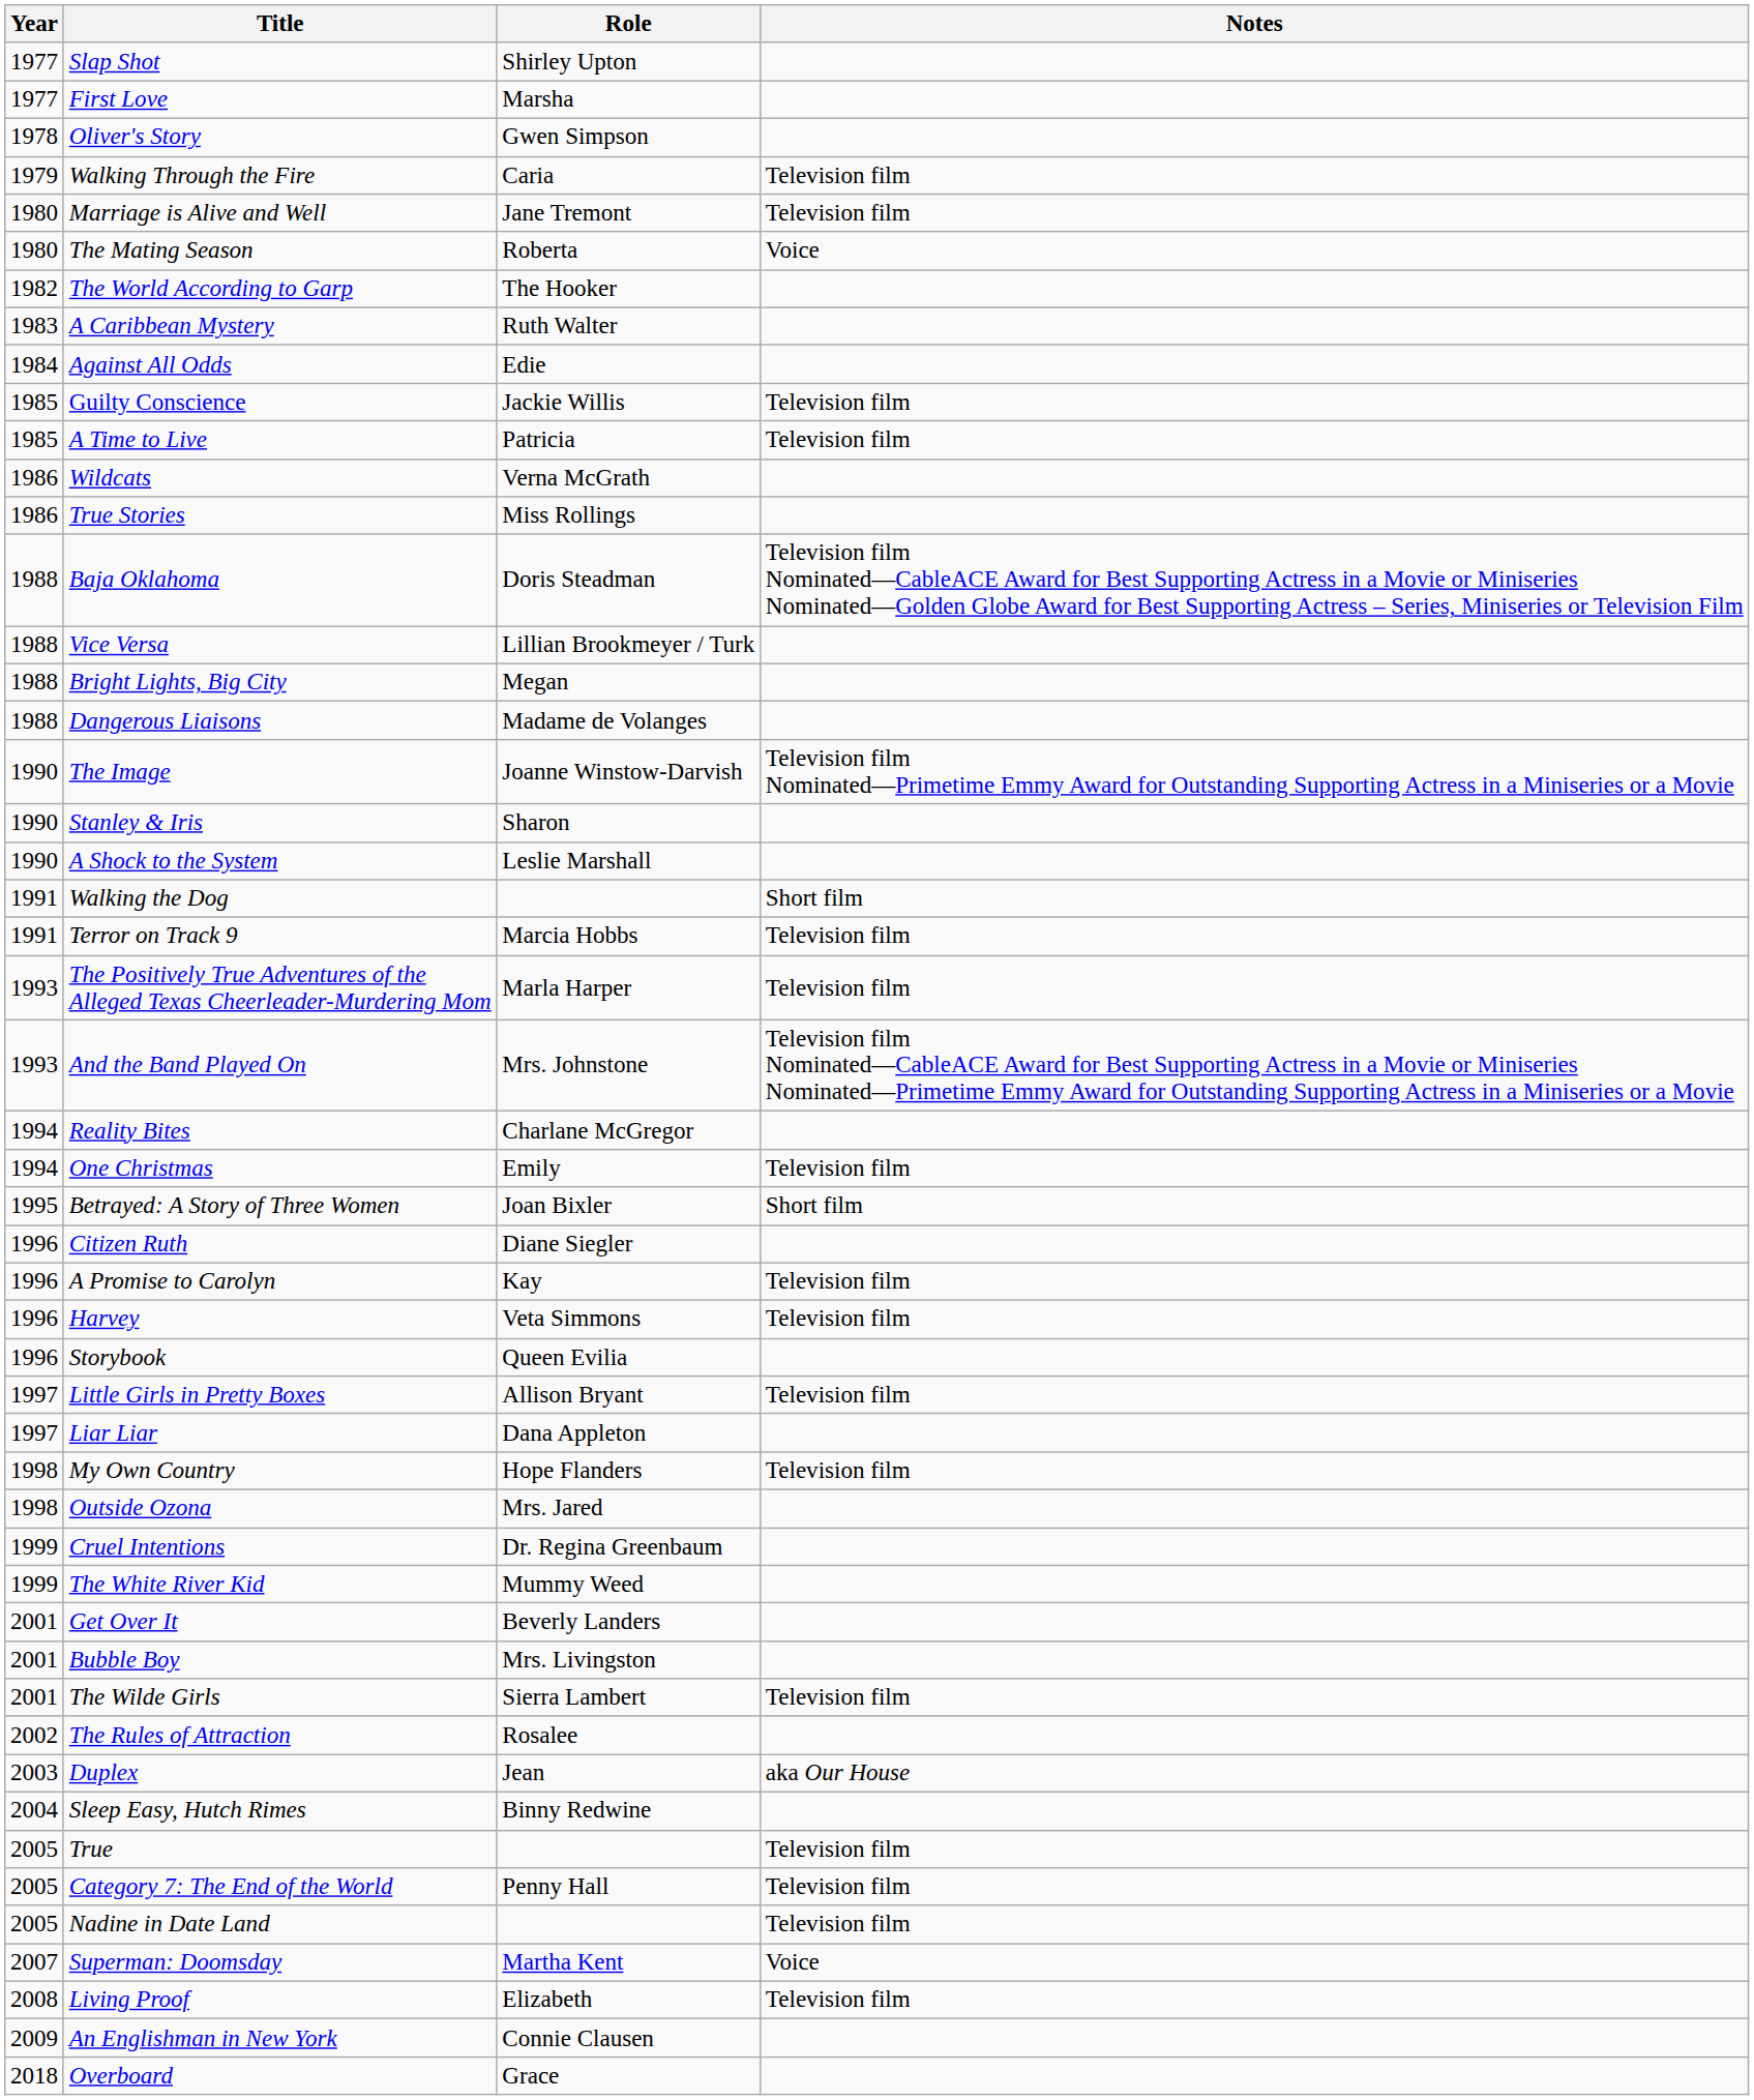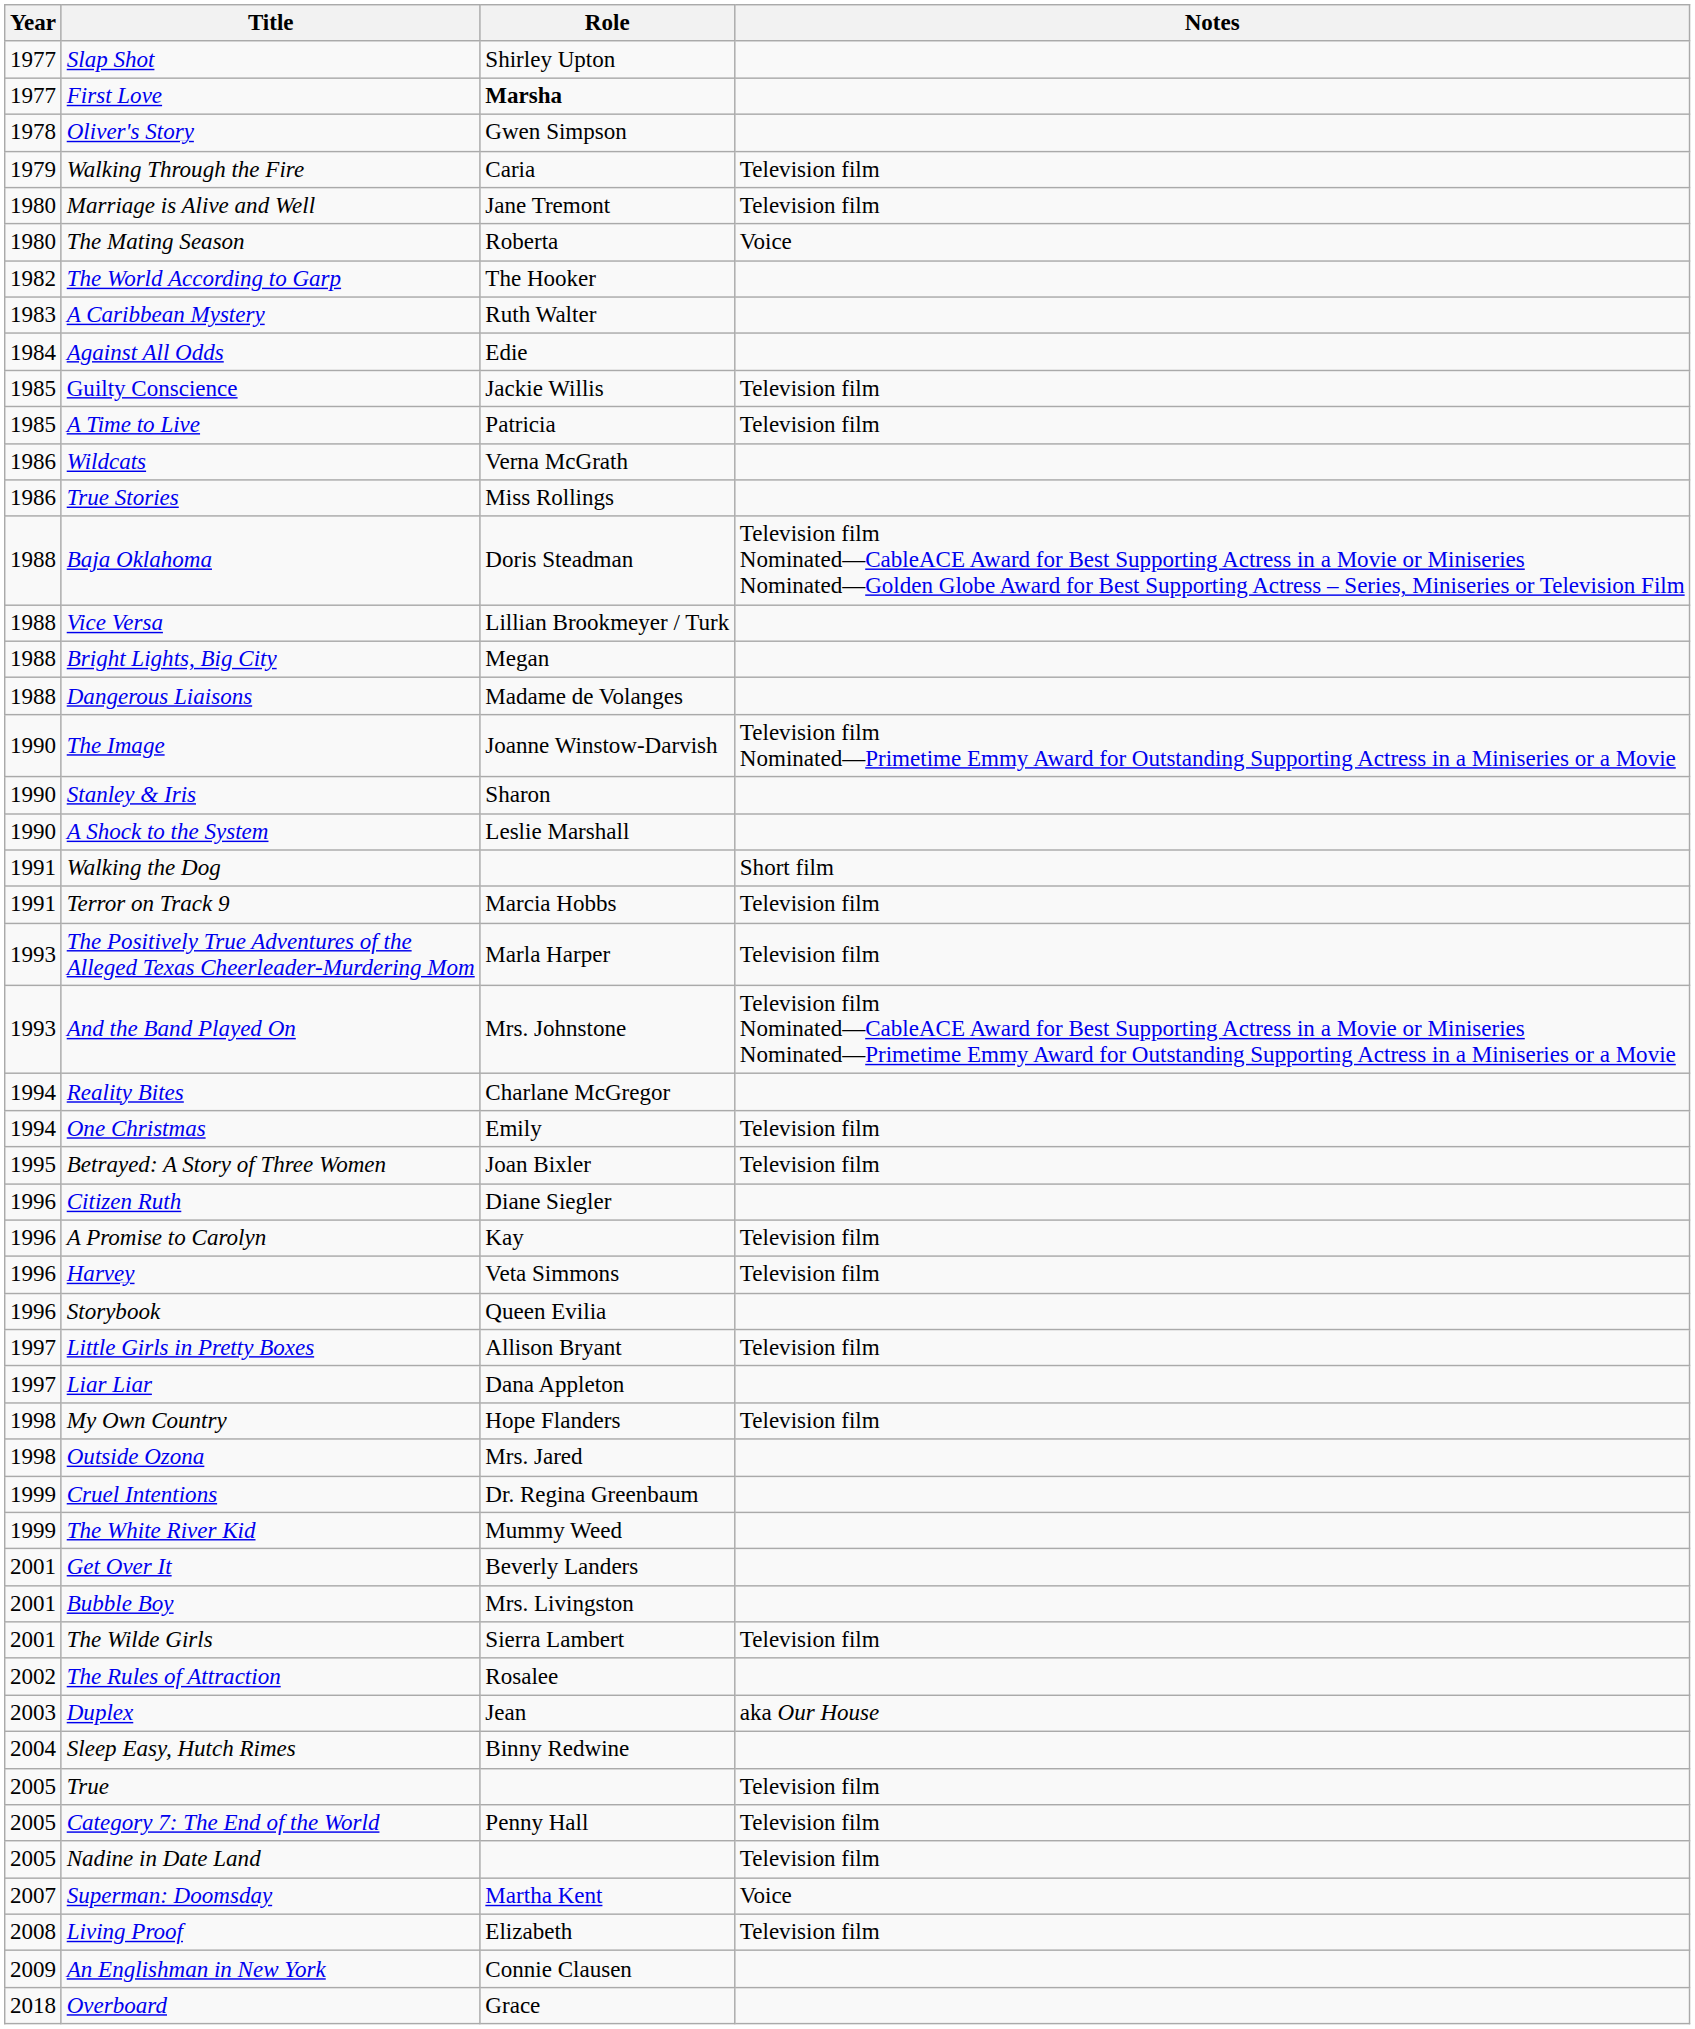First Love | Role: normal -> bold
Betrayed: A Story of Three Women | Notes: Short film -> Television film
